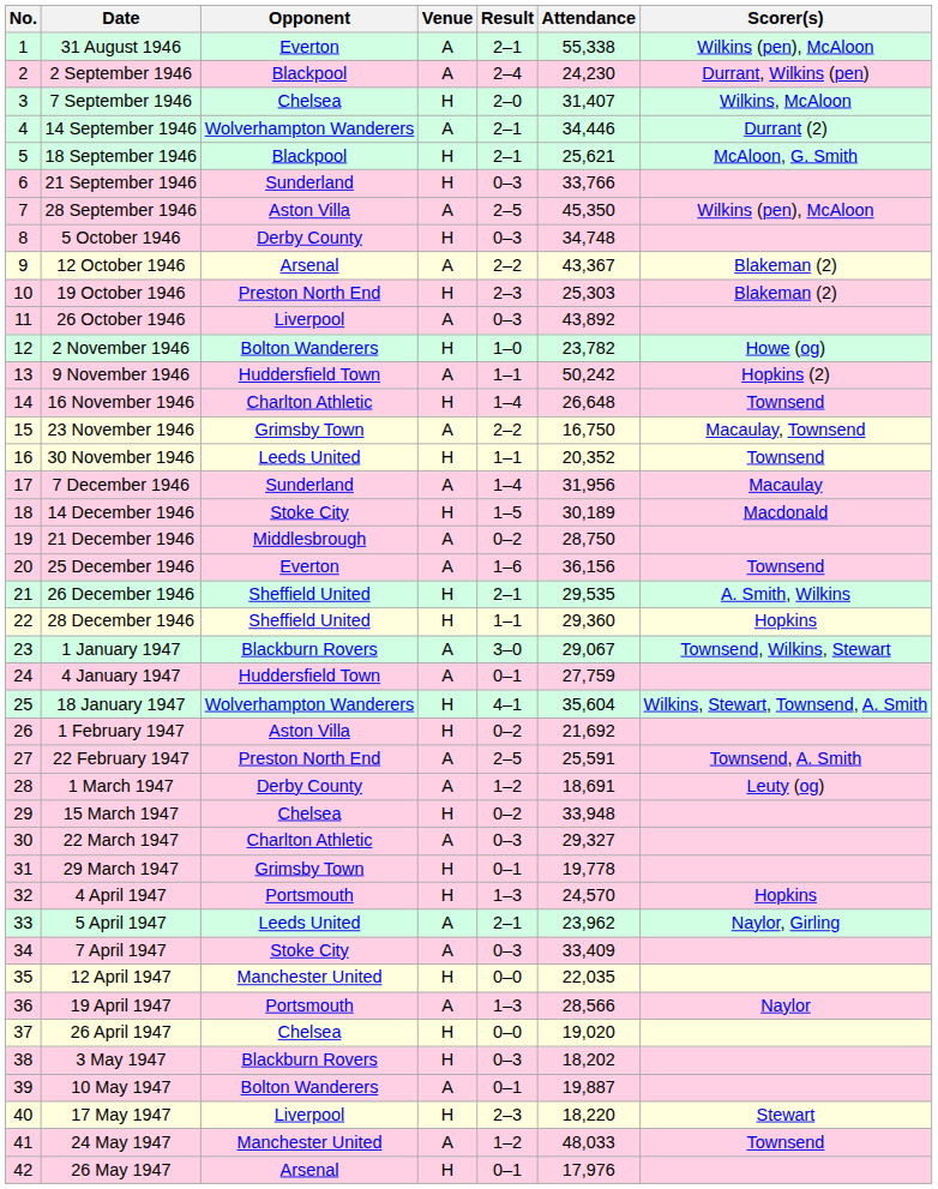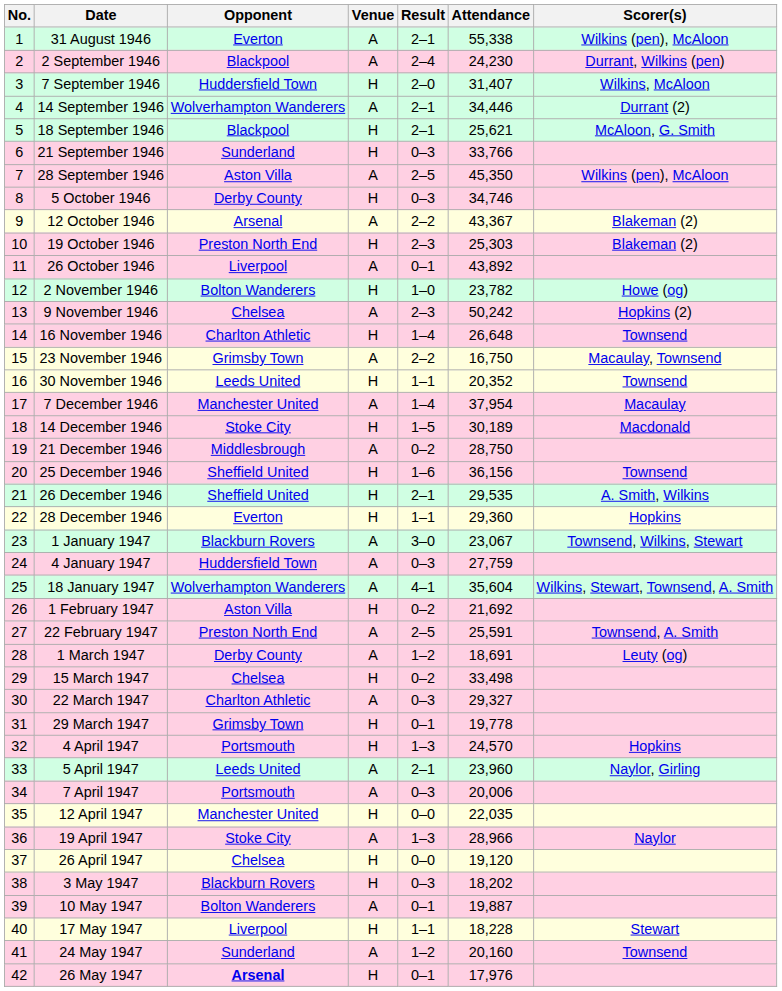7 September 1946 | Opponent: Chelsea -> Huddersfield Town
5 October 1946 | Attendance: 34,748 -> 34,746
26 October 1946 | Result: 0–3 -> 0–1
9 November 1946 | Opponent: Huddersfield Town -> Chelsea
9 November 1946 | Result: 1–1 -> 2–3
7 December 1946 | Opponent: Sunderland -> Manchester United
7 December 1946 | Attendance: 31,956 -> 37,954
25 December 1946 | Opponent: Everton -> Sheffield United
25 December 1946 | Venue: A -> H
28 December 1946 | Opponent: Sheffield United -> Everton
1 January 1947 | Attendance: 29,067 -> 23,067
4 January 1947 | Result: 0–1 -> 0–3
18 January 1947 | Venue: H -> A
15 March 1947 | Attendance: 33,948 -> 33,498
5 April 1947 | Attendance: 23,962 -> 23,960
7 April 1947 | Opponent: Stoke City -> Portsmouth
7 April 1947 | Attendance: 33,409 -> 20,006
19 April 1947 | Opponent: Portsmouth -> Stoke City
19 April 1947 | Attendance: 28,566 -> 28,966
26 April 1947 | Attendance: 19,020 -> 19,120
17 May 1947 | Result: 2–3 -> 1–1
17 May 1947 | Attendance: 18,220 -> 18,228
24 May 1947 | Opponent: Manchester United -> Sunderland
24 May 1947 | Attendance: 48,033 -> 20,160
26 May 1947 | Opponent: normal -> bold
